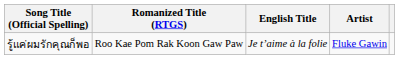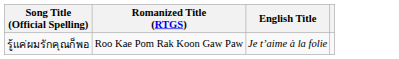- column: Artist | Fluke Gawin
